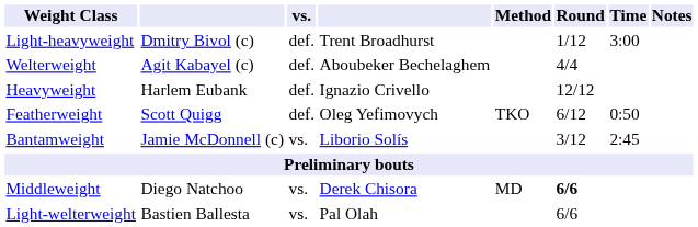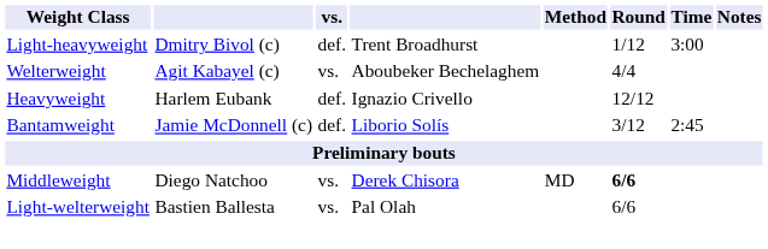Welterweight | vs.: def. -> vs.
- row: Featherweight | Scott Quigg | def. | Oleg Yefimovych | TKO | 6/12 | 0:50
Bantamweight | vs.: vs. -> def.
